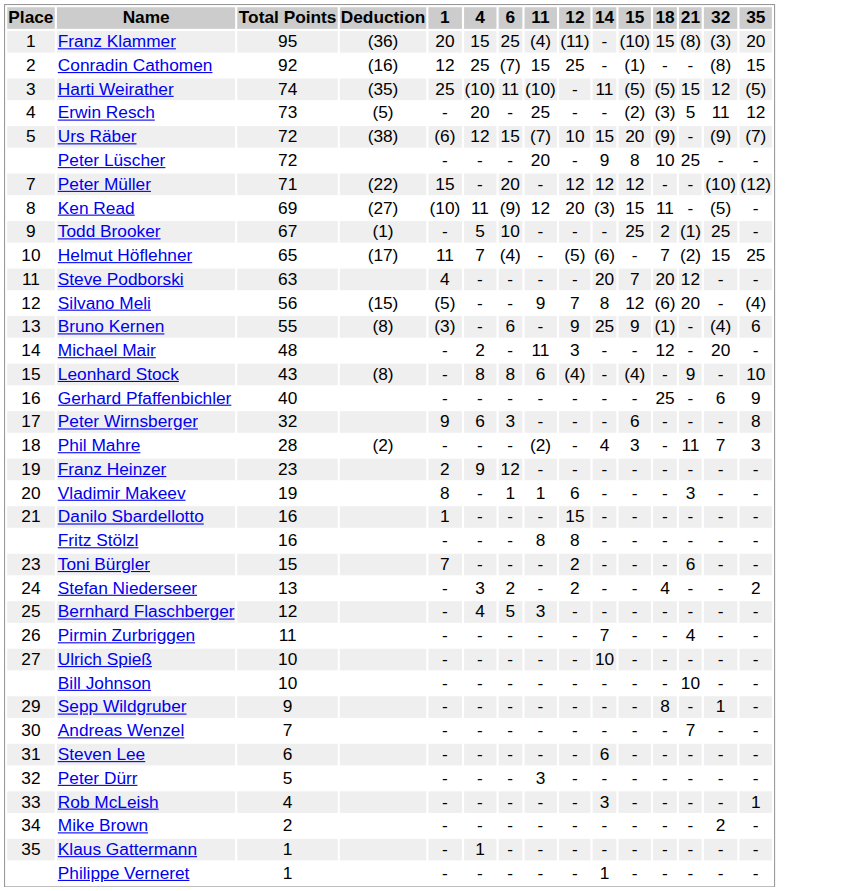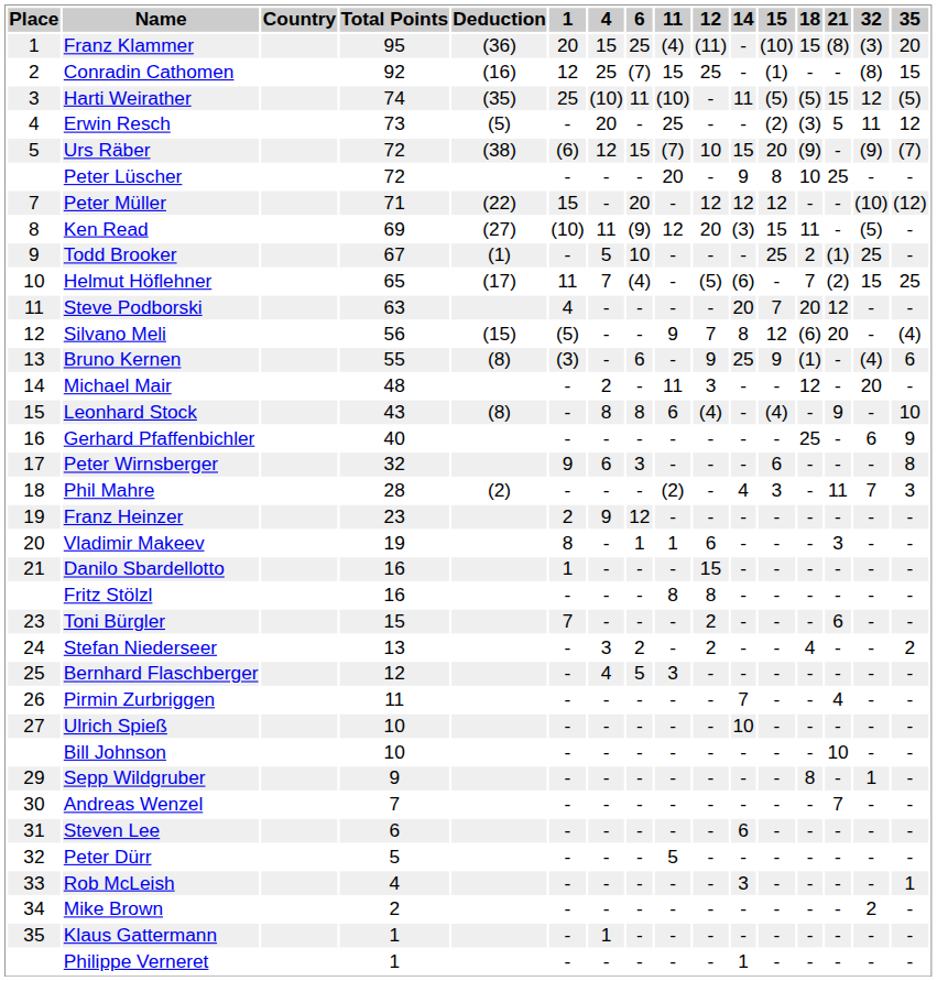+ column: Country
Peter Dürr | 11: 3 -> 5
